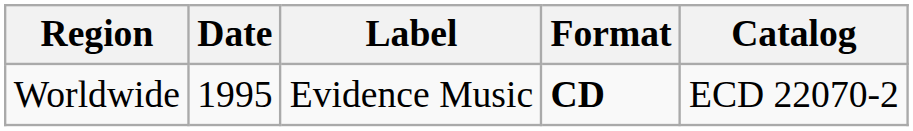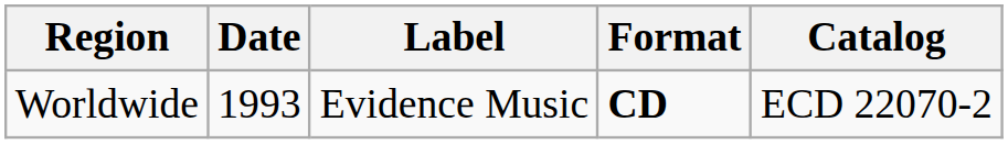Worldwide | Date: 1995 -> 1993
